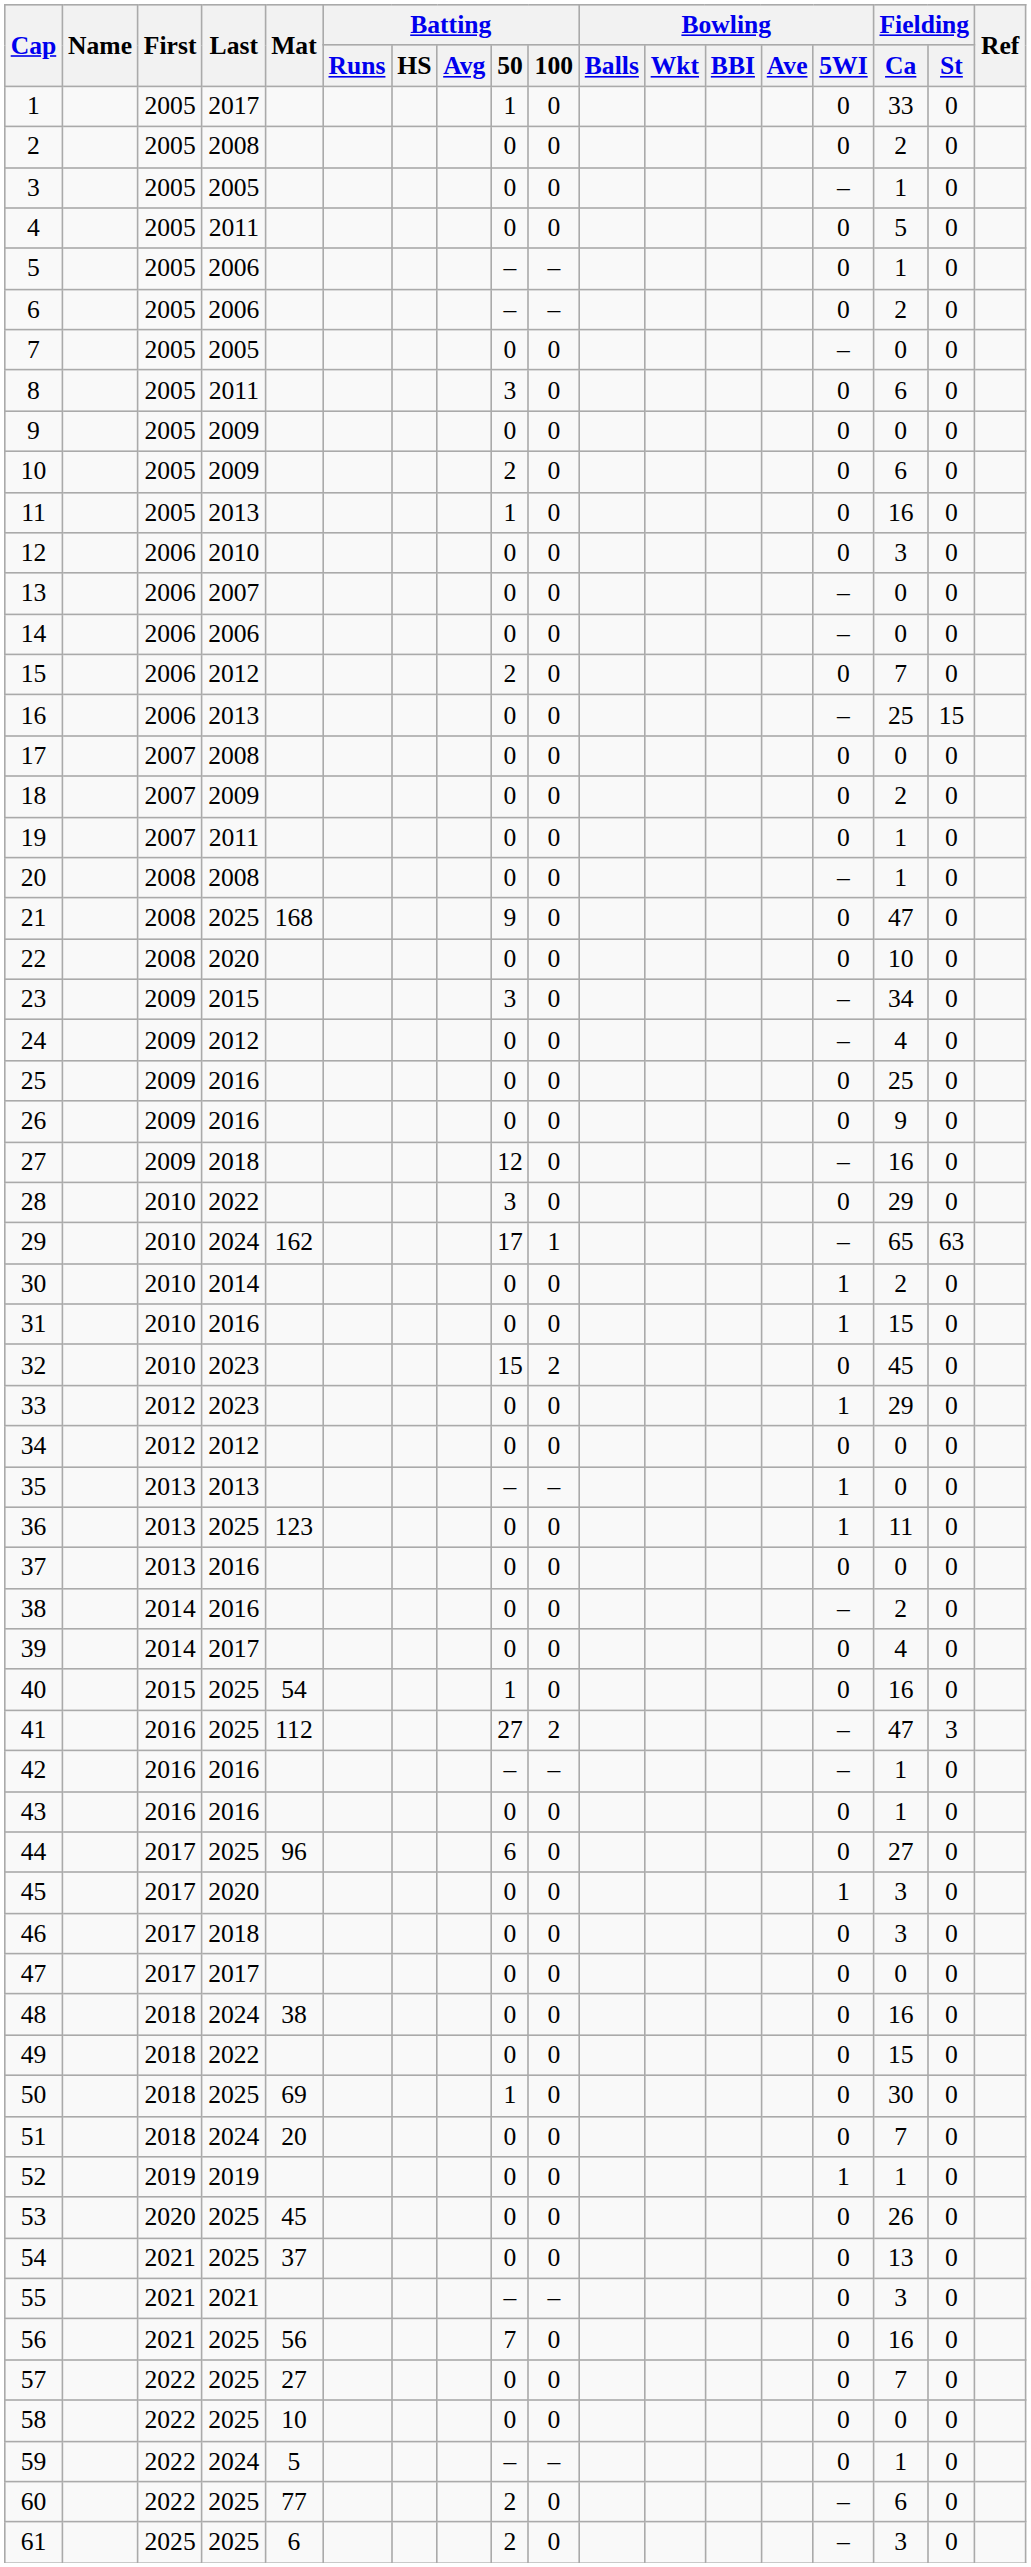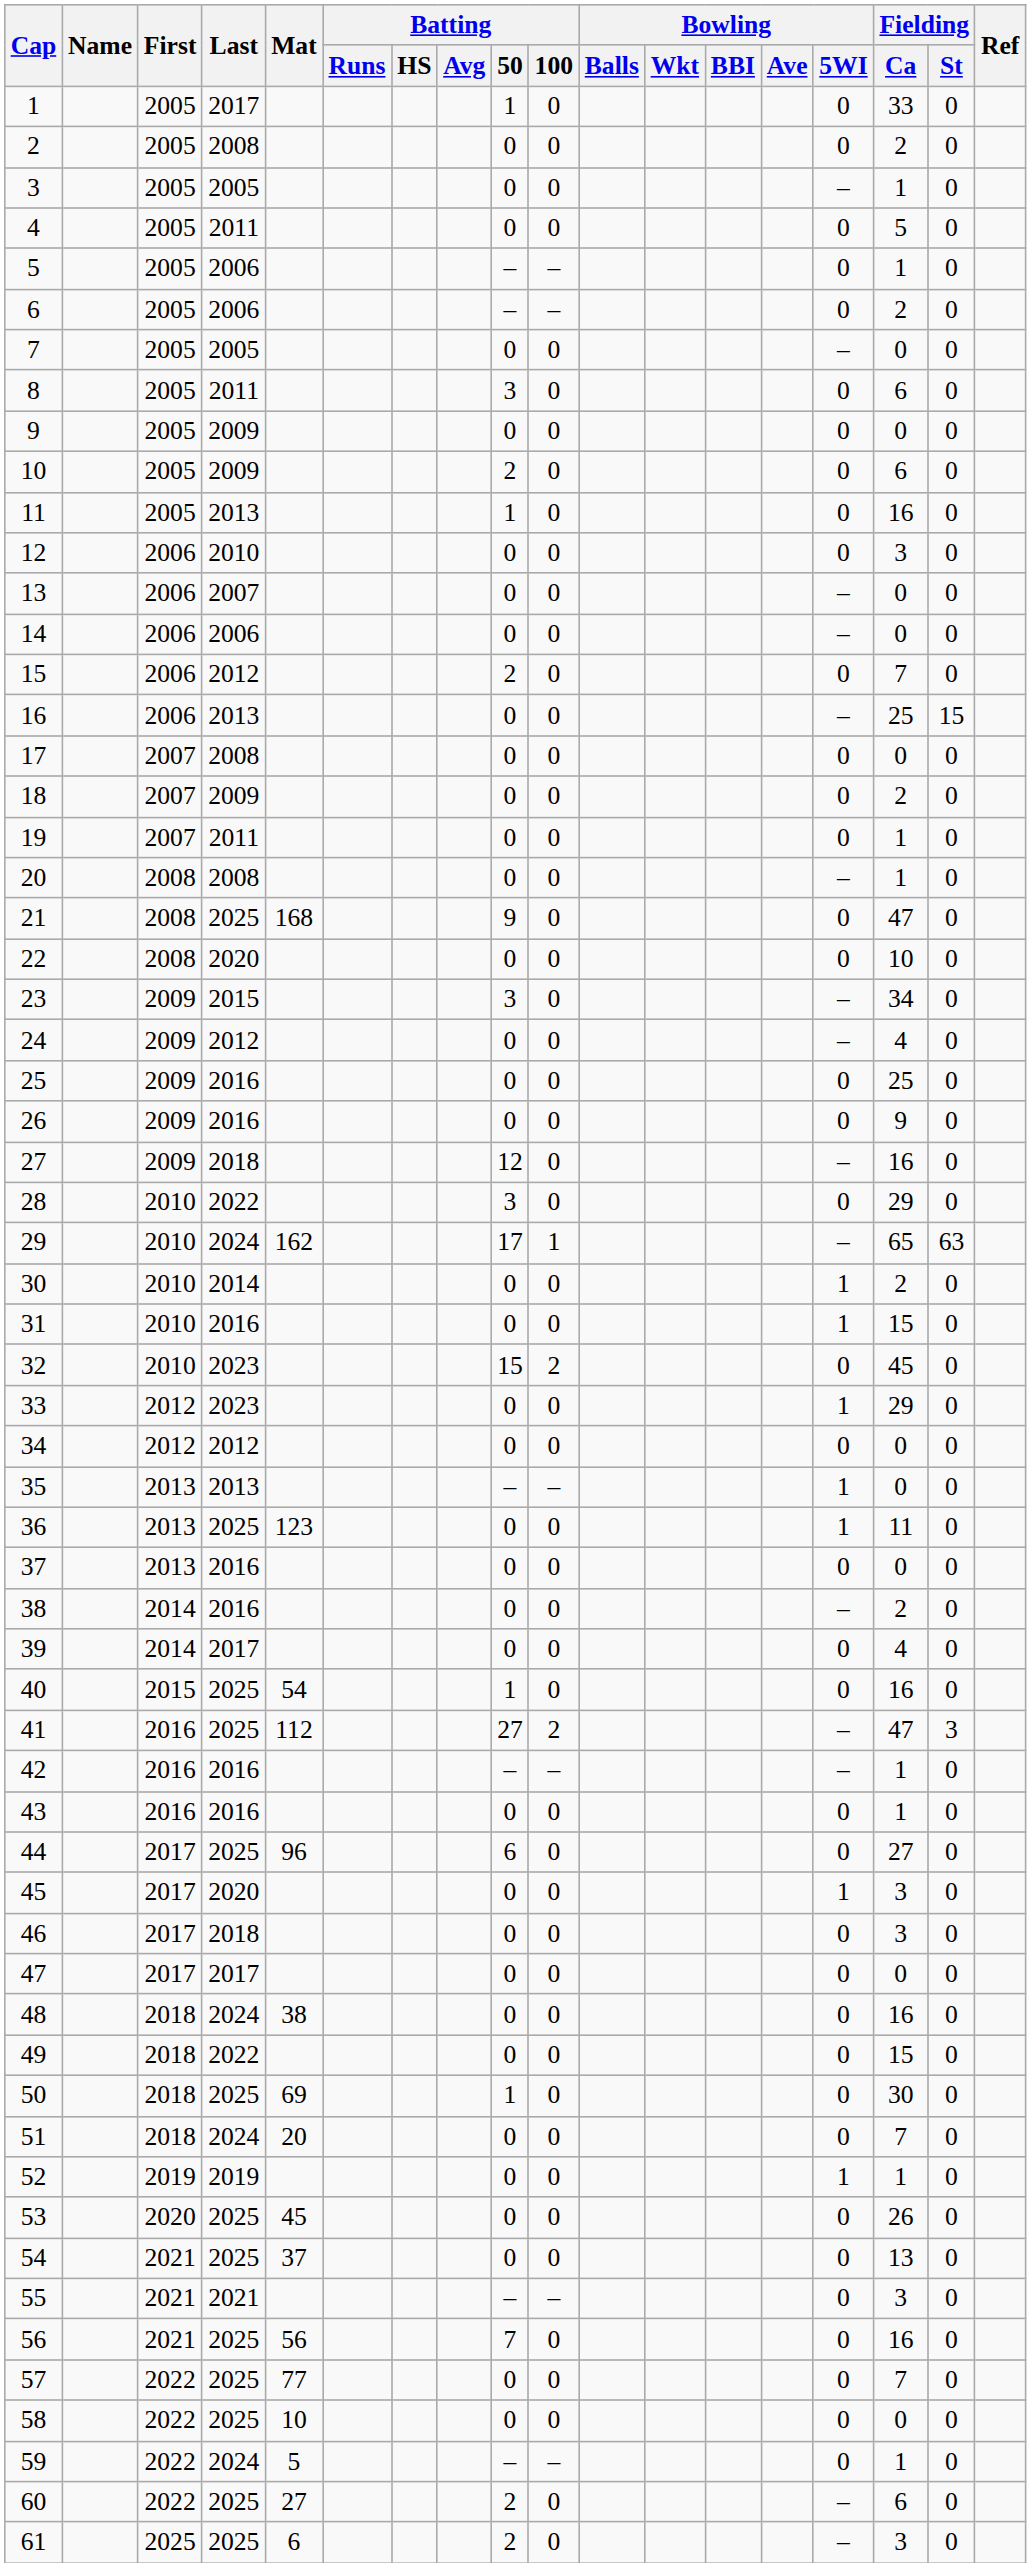57 | Mat: 27 -> 77
60 | Mat: 77 -> 27
